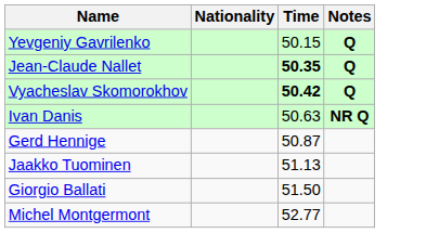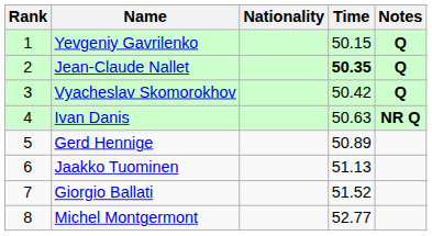+ column: Rank | 1 | 2 | 3 | 4 | 5 | 6 | 7 | 8
Vyacheslav Skomorokhov | Time: bold -> normal
Gerd Hennige | Time: 50.87 -> 50.89
Giorgio Ballati | Time: 51.50 -> 51.52
